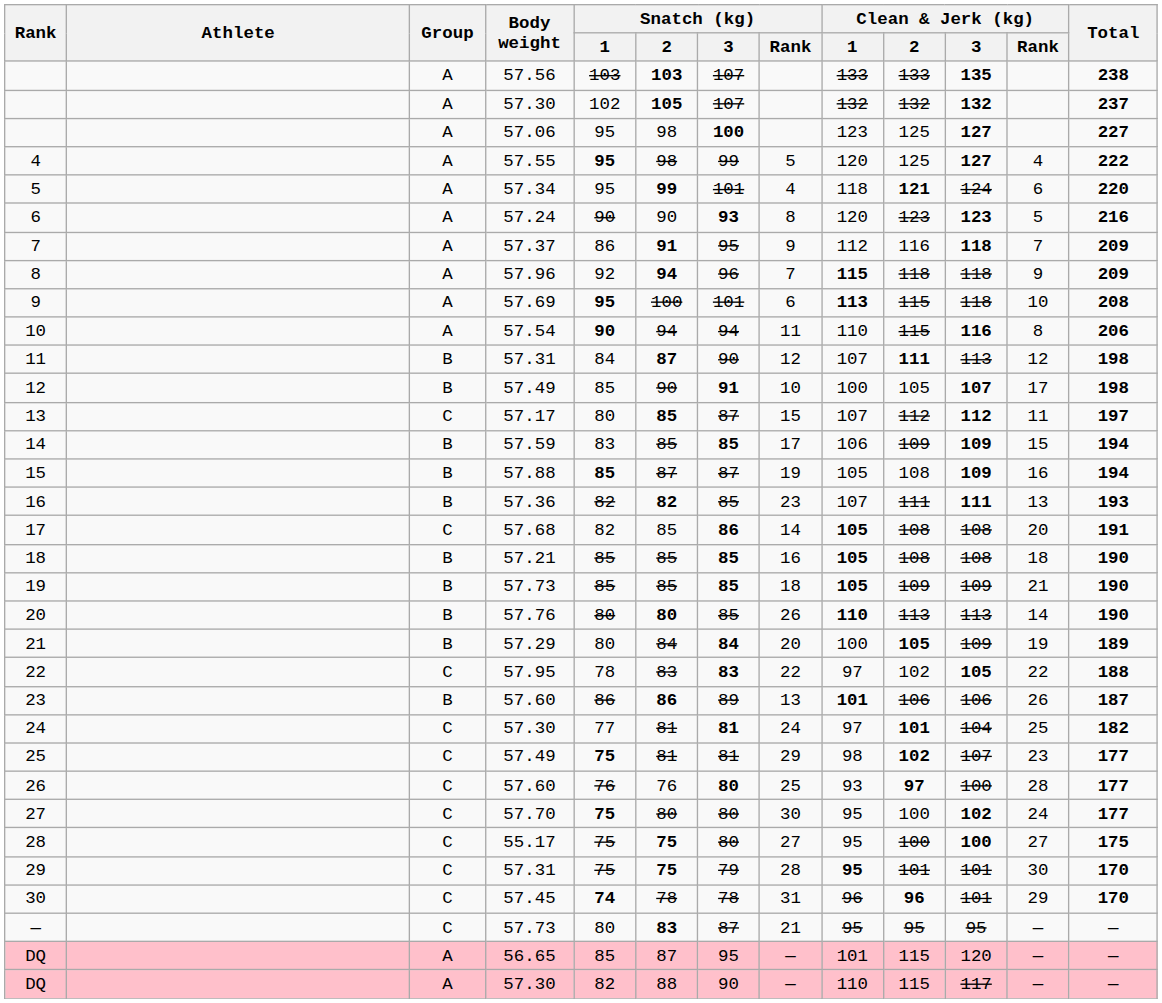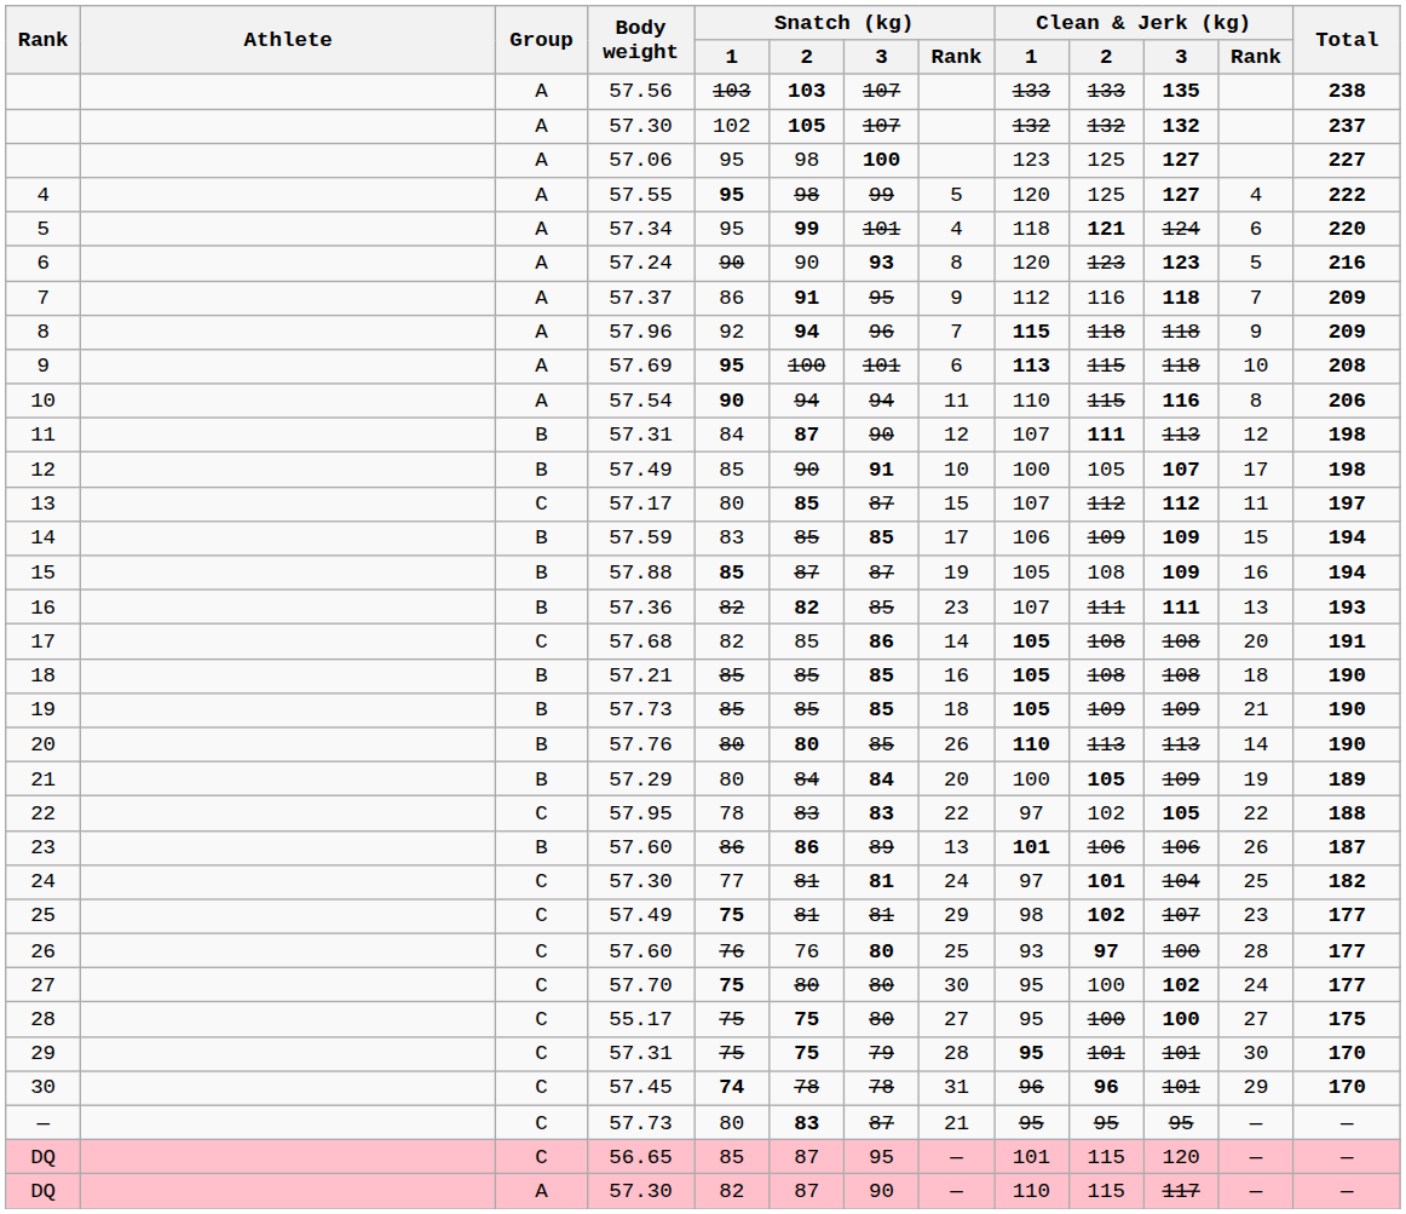DQ / 56.65 | Group: A -> C
DQ / 57.30 | Snatch (kg) / 2: 88 -> 87
